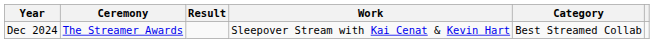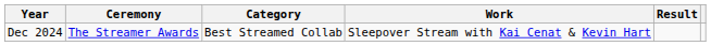columns swapped: Category <-> Result
